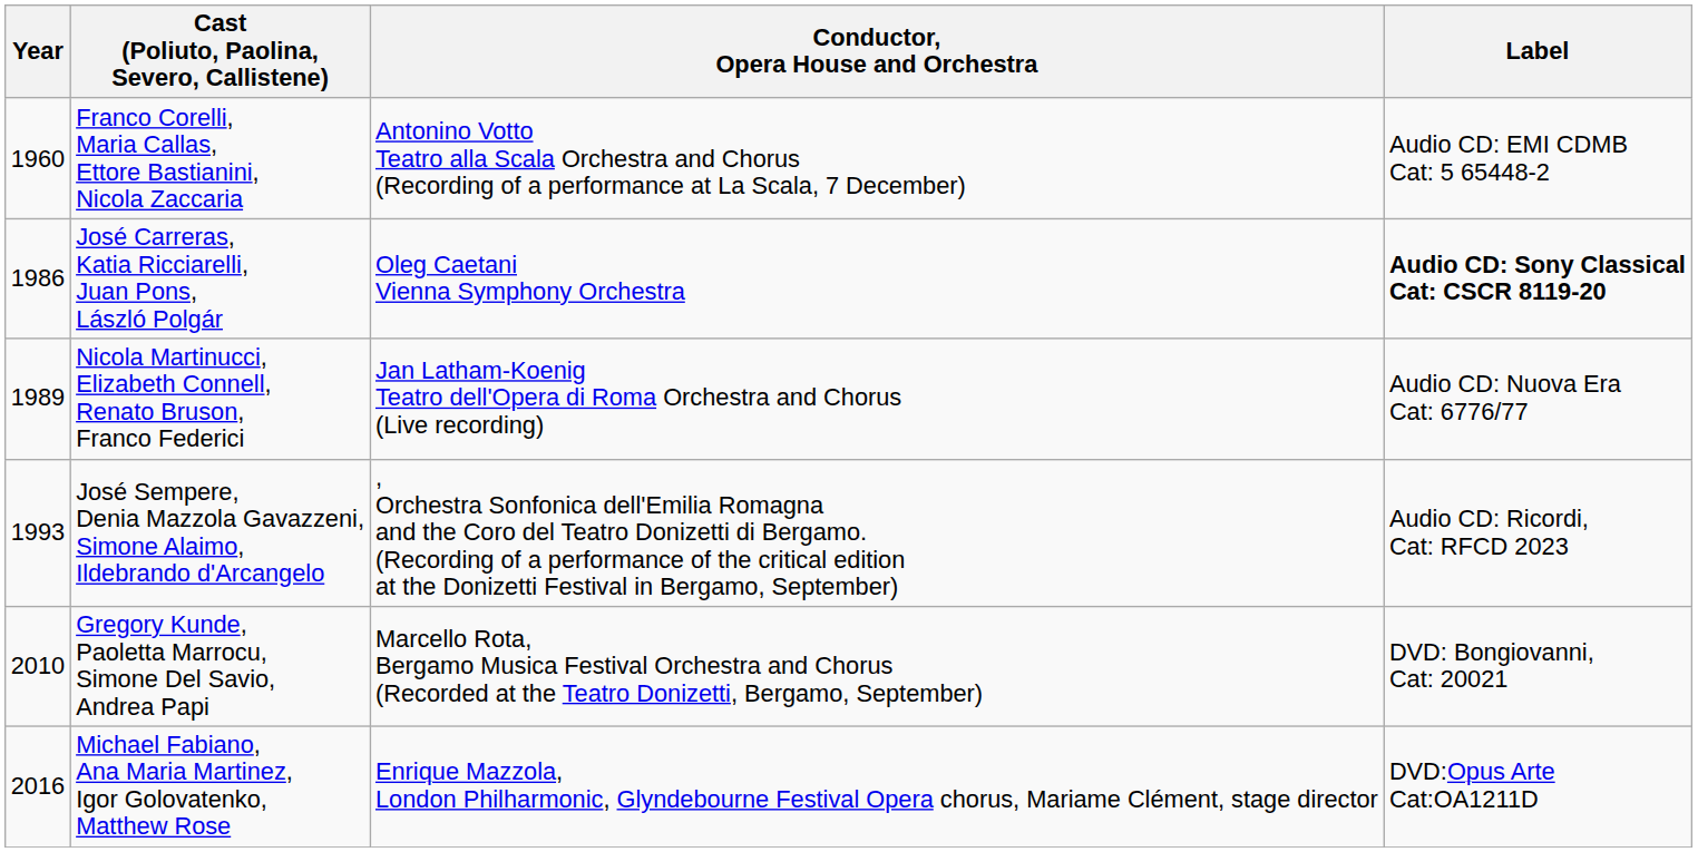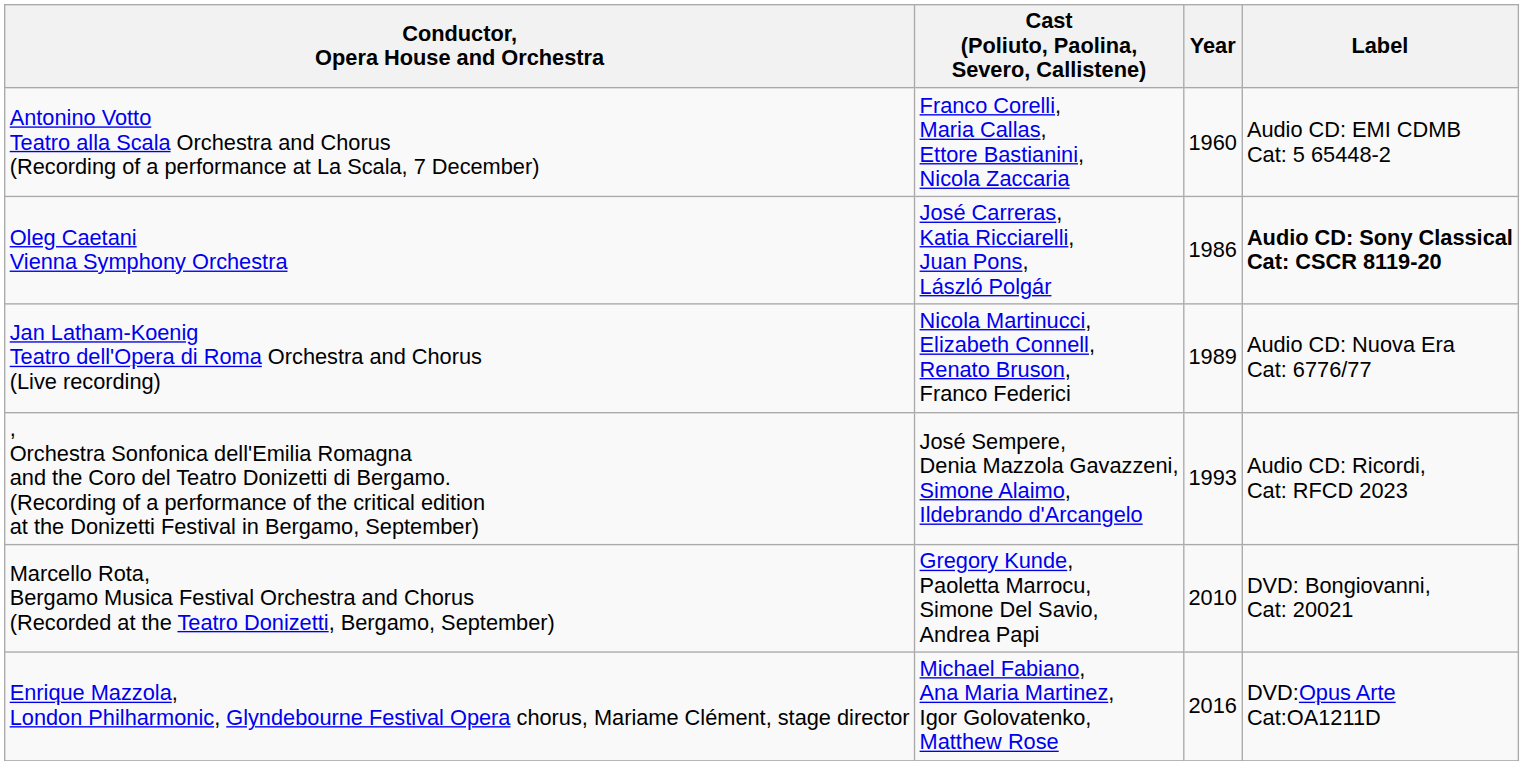columns swapped: Year <-> Conductor, Opera House and Orchestra
